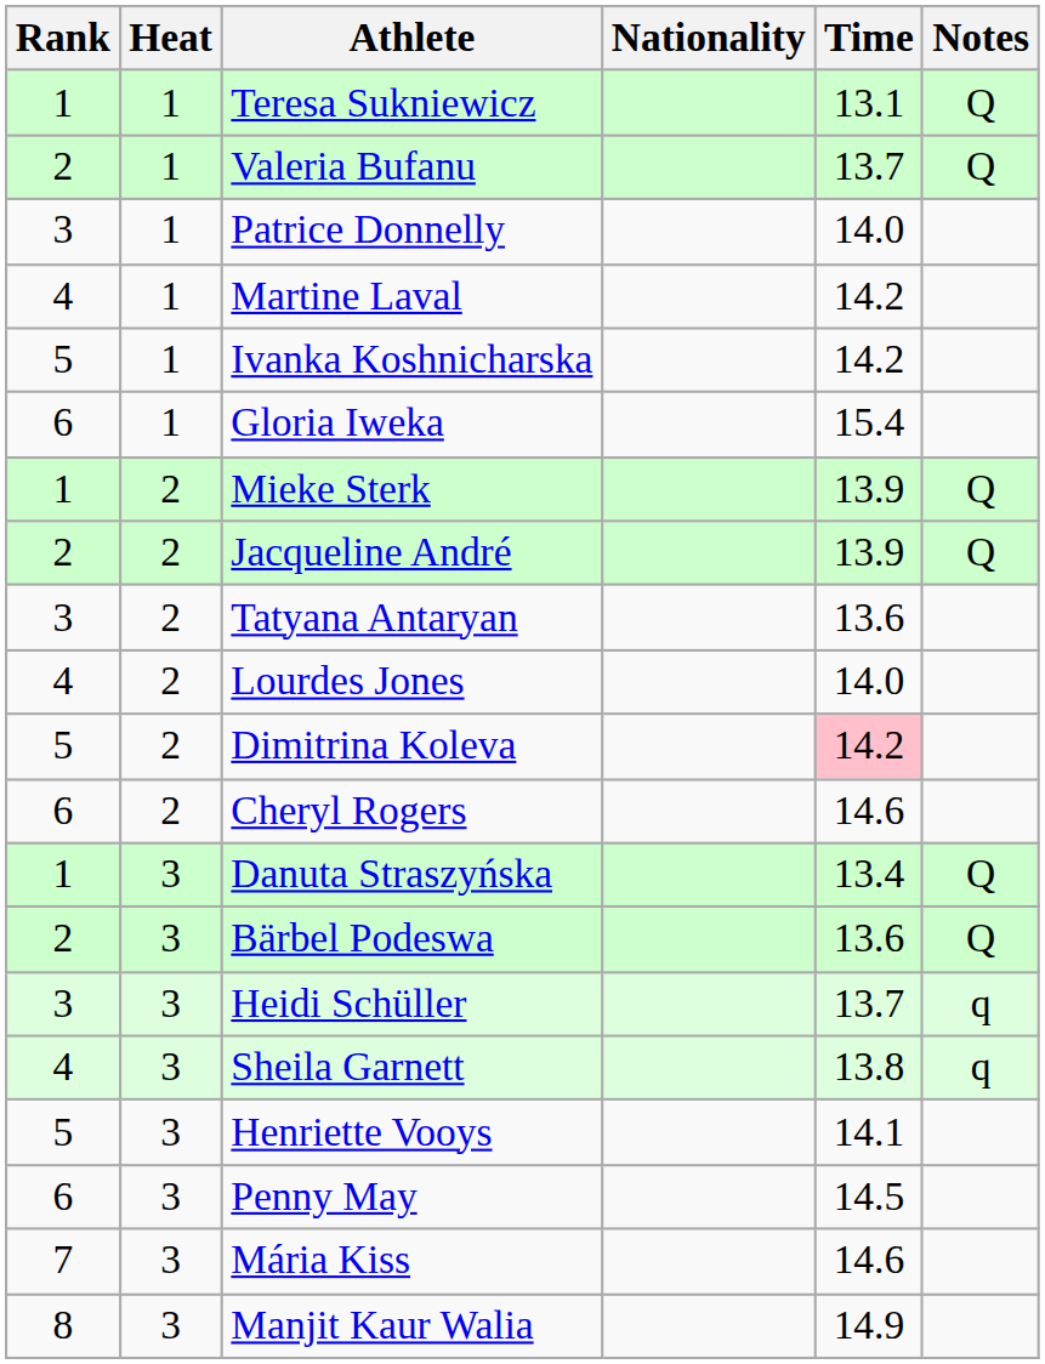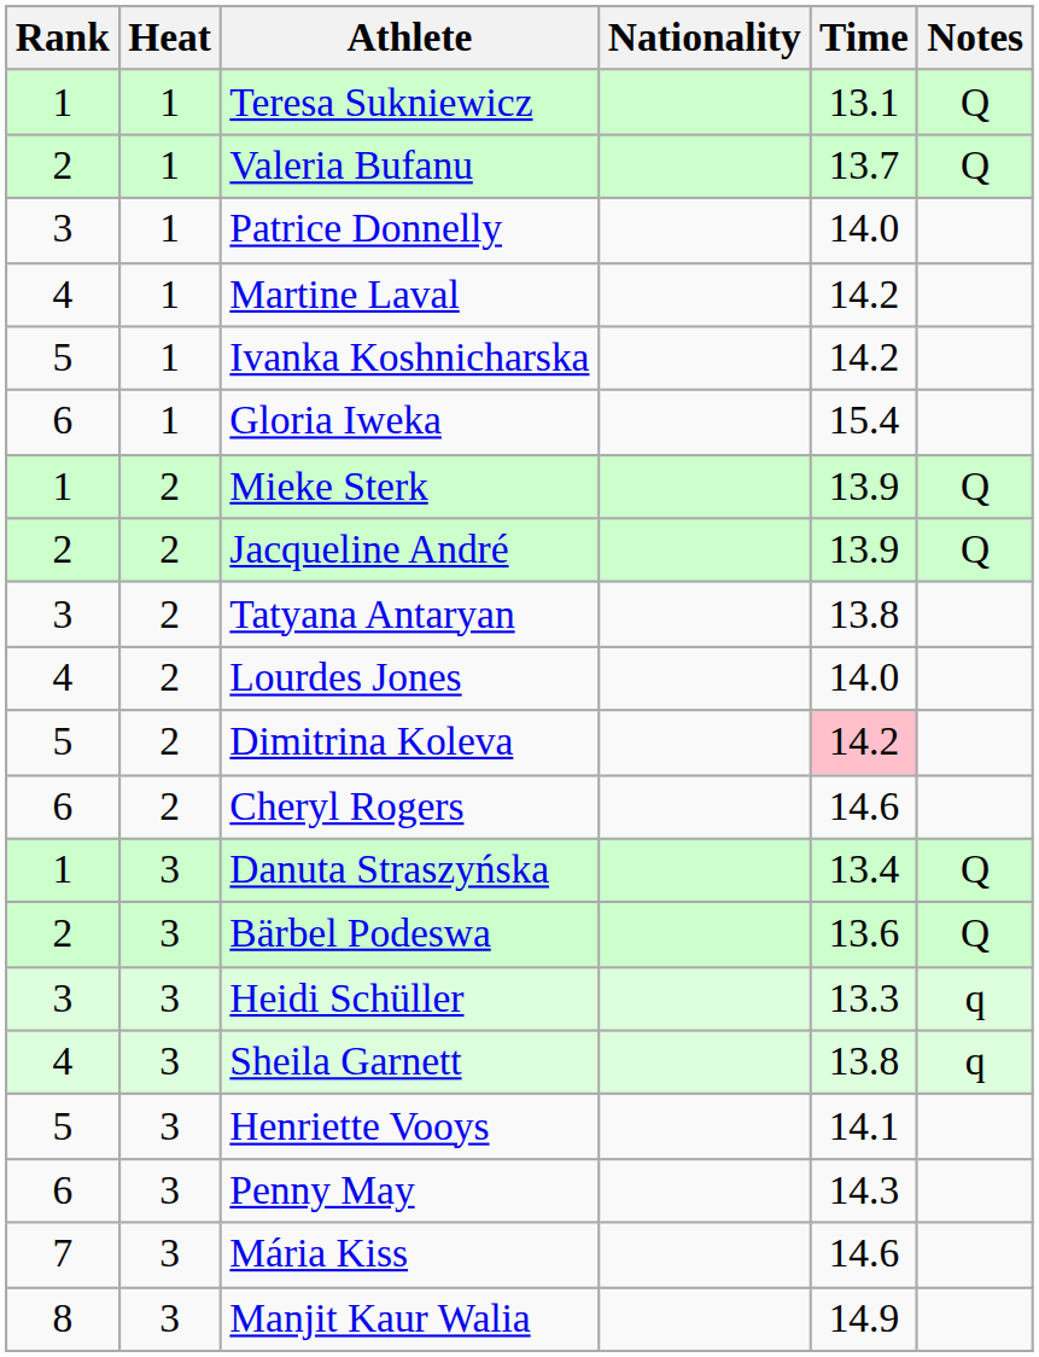Tatyana Antaryan | Time: 13.6 -> 13.8
Heidi Schüller | Time: 13.7 -> 13.3
Penny May | Time: 14.5 -> 14.3
